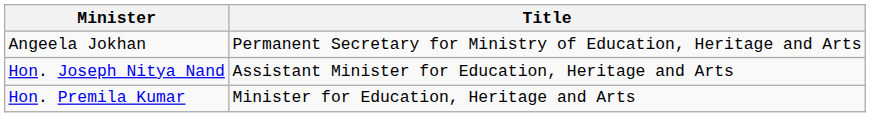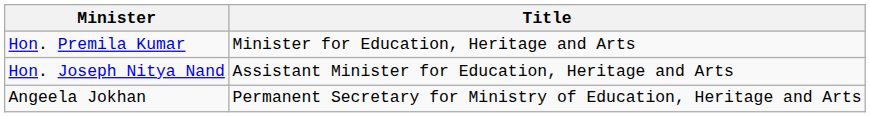rows swapped: Hon. Premila Kumar <-> Angeela Jokhan
